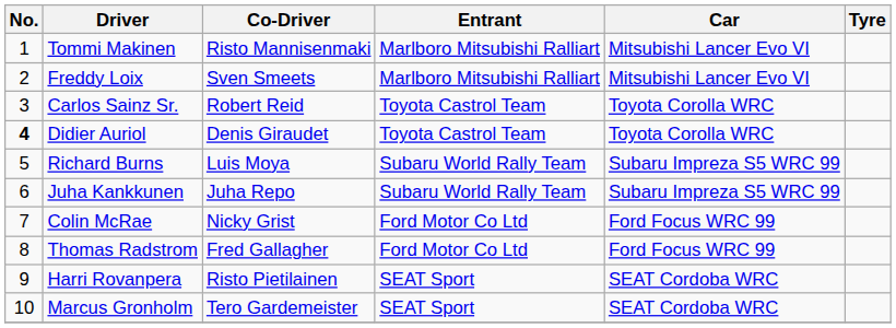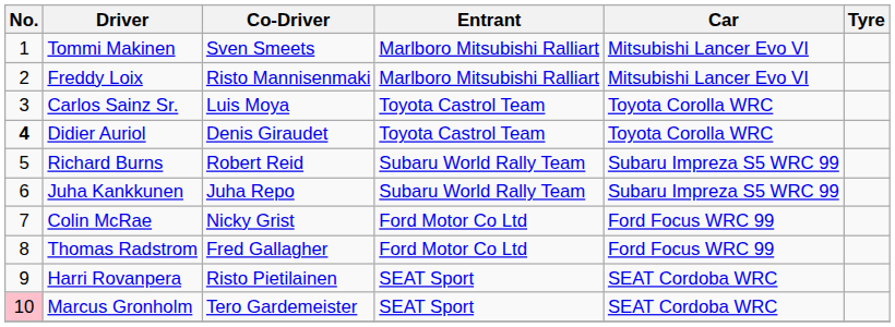Tommi Makinen | Co-Driver: Risto Mannisenmaki -> Sven Smeets
Freddy Loix | Co-Driver: Sven Smeets -> Risto Mannisenmaki
Carlos Sainz Sr. | Co-Driver: Robert Reid -> Luis Moya
Richard Burns | Co-Driver: Luis Moya -> Robert Reid
Marcus Gronholm | No.: no background -> pink background
